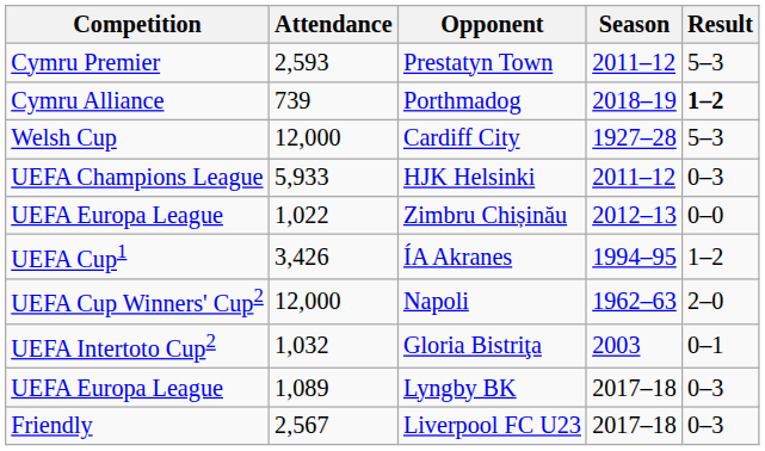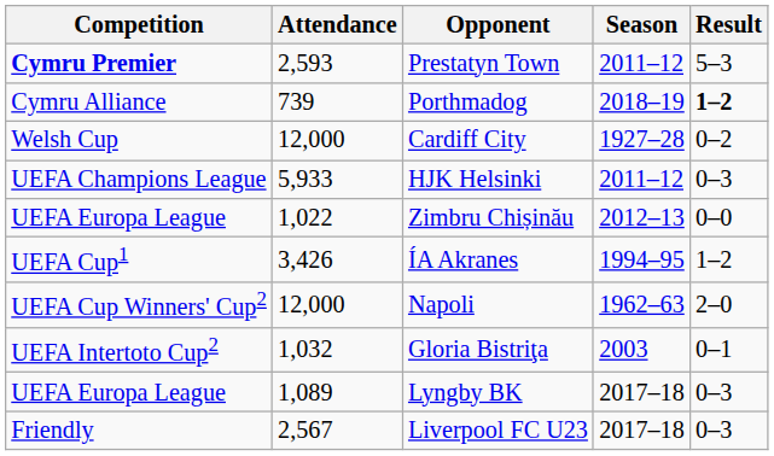Prestatyn Town | Competition: normal -> bold
Cardiff City | Result: 5–3 -> 0–2
